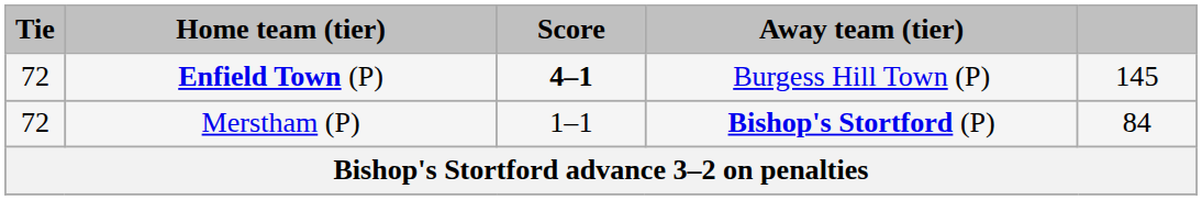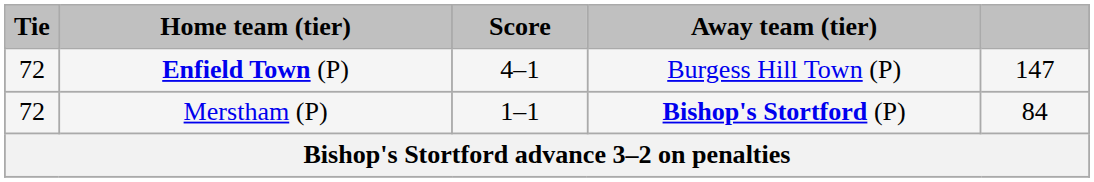Enfield Town (P) | Score: bold -> normal
Enfield Town (P) | column 5: 145 -> 147
